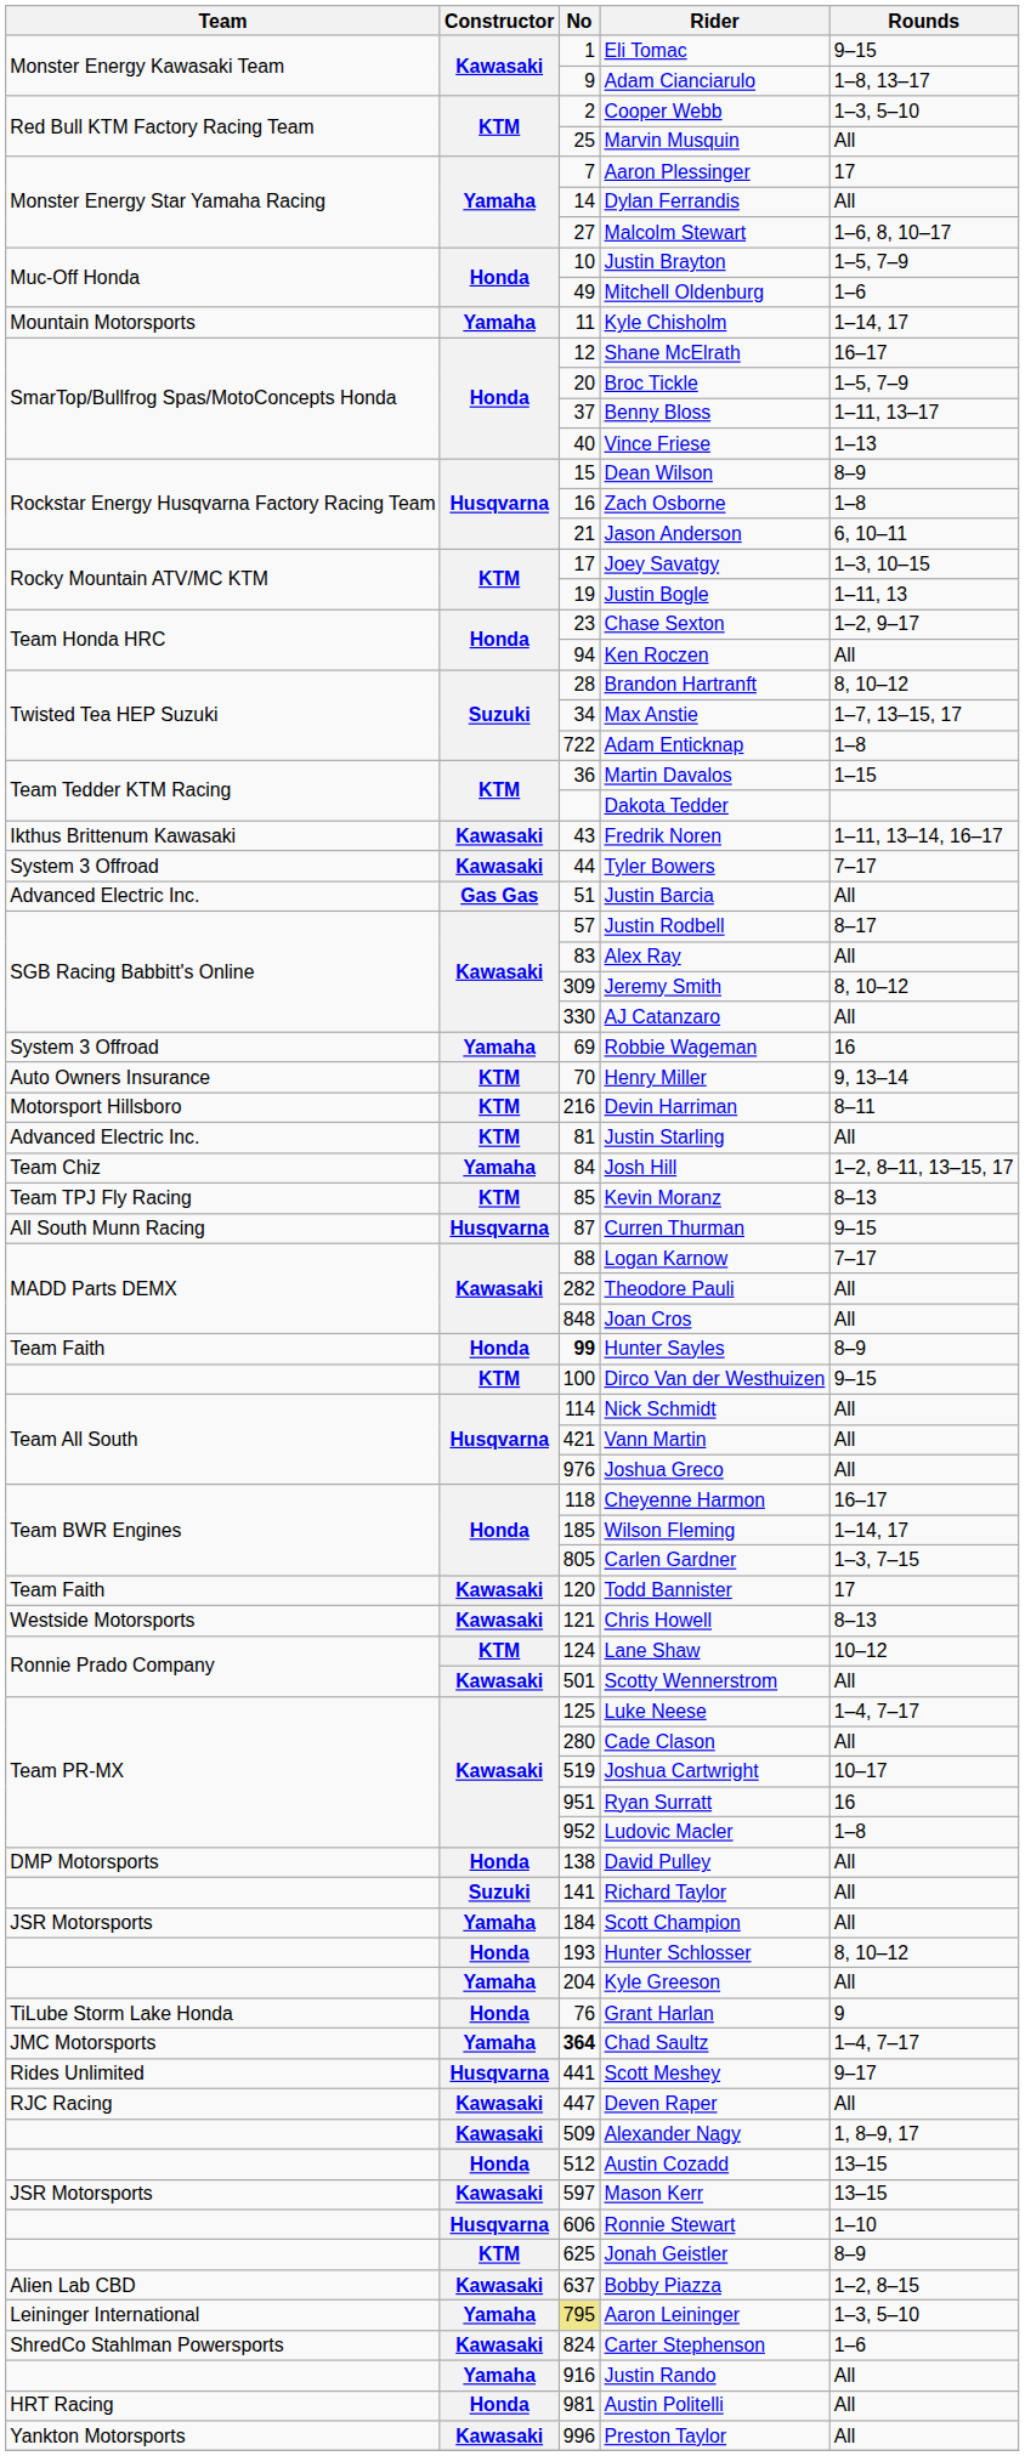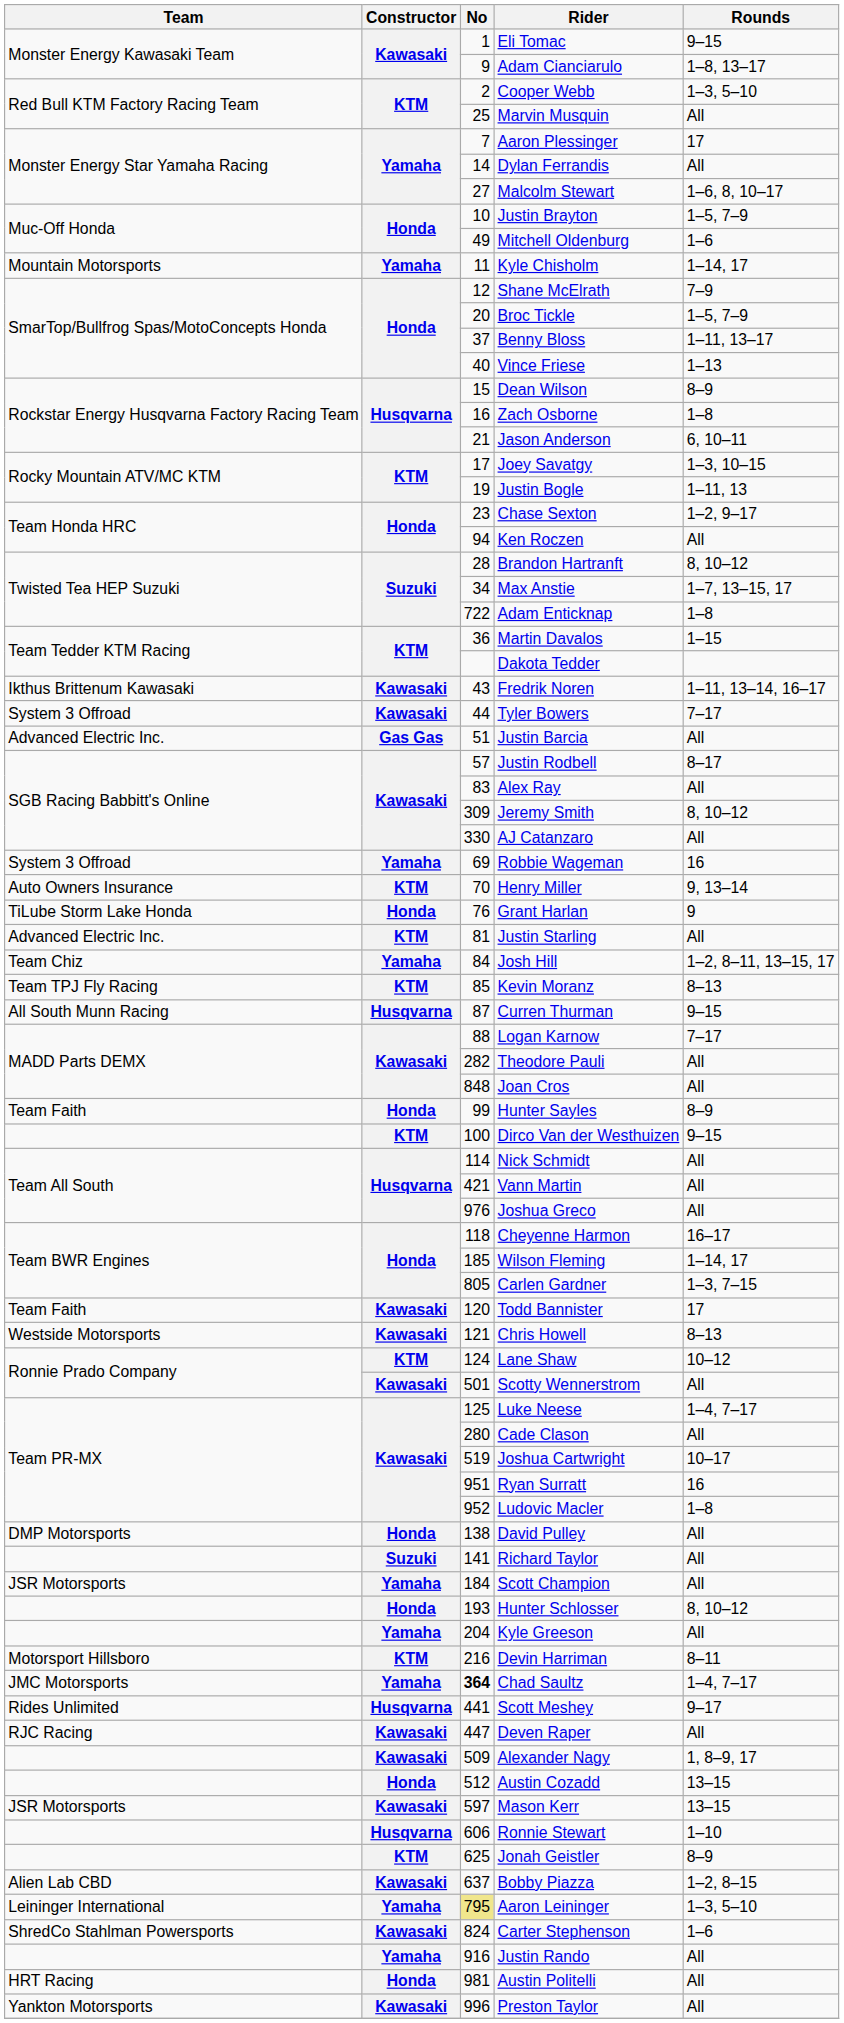Shane McElrath | Rounds: 16–17 -> 7–9
rows swapped: Grant Harlan <-> Devin Harriman
Hunter Sayles | No: bold -> normal
